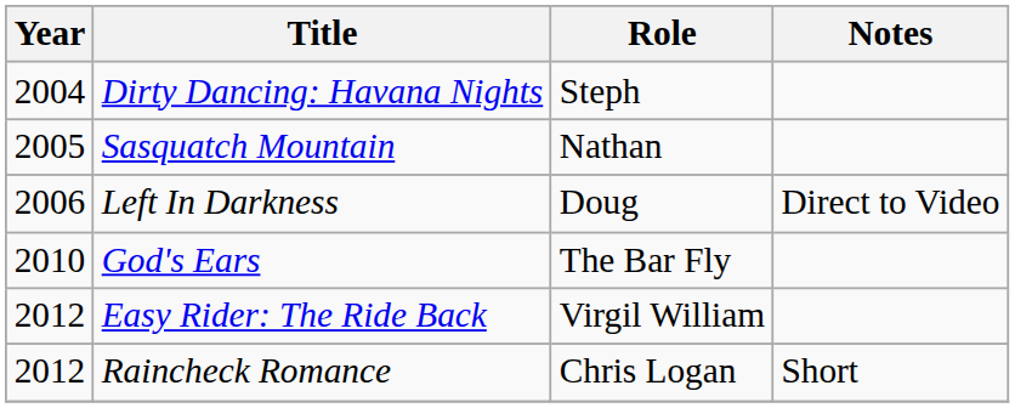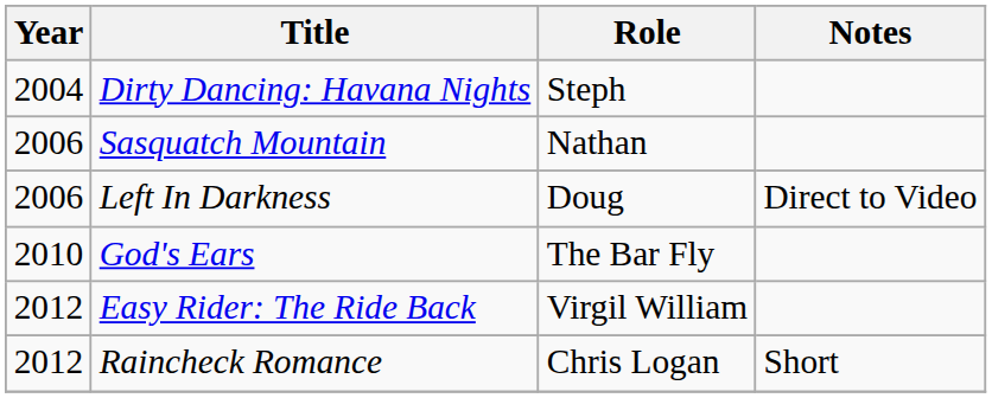Sasquatch Mountain | Year: 2005 -> 2006
